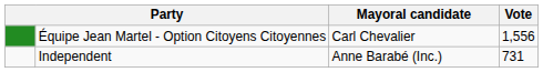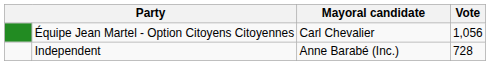Équipe Jean Martel - Option Citoyens Citoyennes | Vote: 1,556 -> 1,056
Independent | Vote: 731 -> 728
